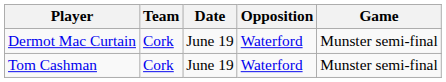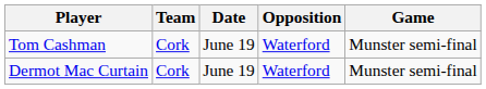rows swapped: Tom Cashman <-> Dermot Mac Curtain
